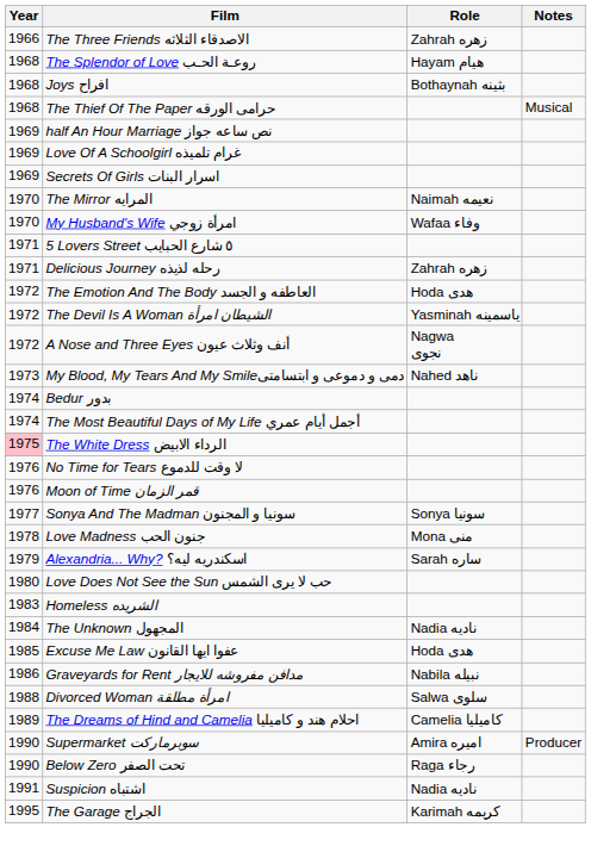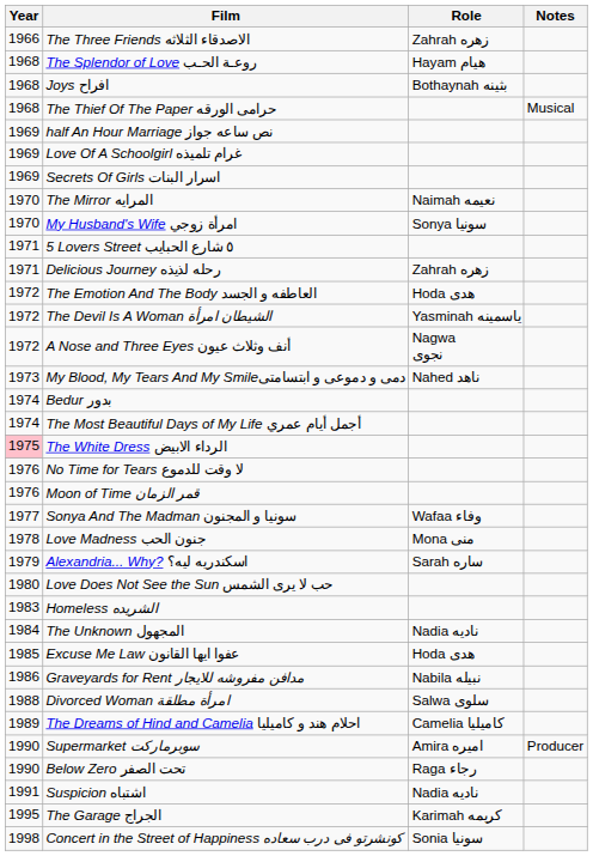My Husband's Wife امرأة زوجي | Role: Wafaa وفاء -> Sonya سونيا
Sonya And The Madman سونيا و المجنون | Role: Sonya سونيا -> Wafaa وفاء
+ row: 1998 | Concert in the Street of Happiness كونشرتو فى درب سعاده | Sonia سونيا
